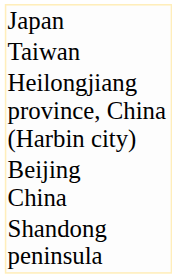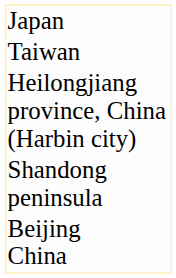rows swapped: Beijing China <-> Shandong peninsula
